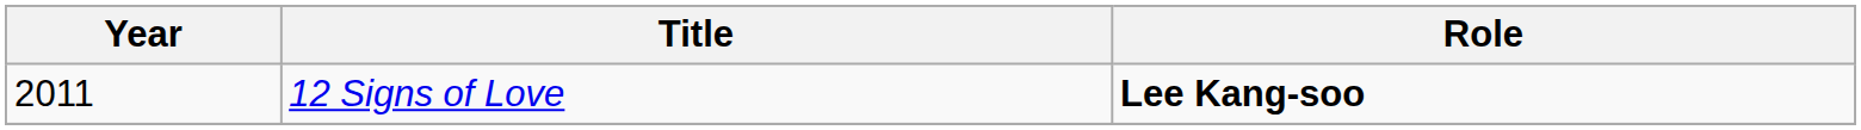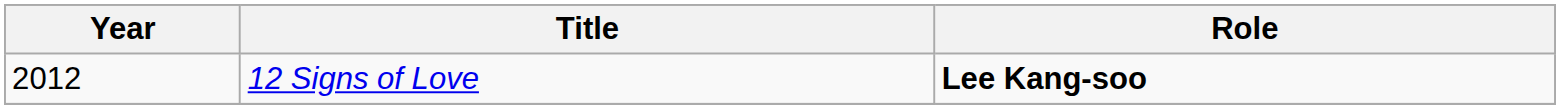12 Signs of Love | Year: 2011 -> 2012
